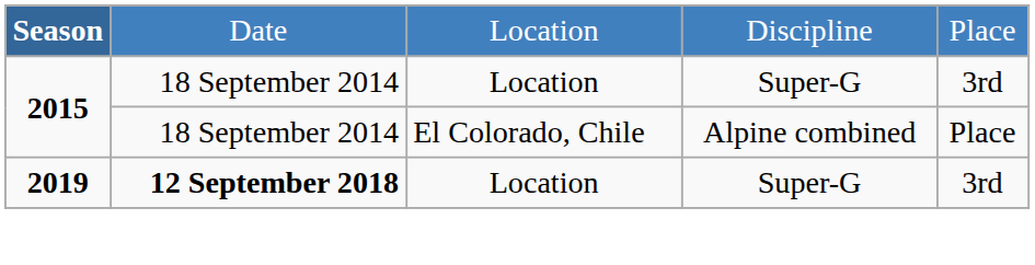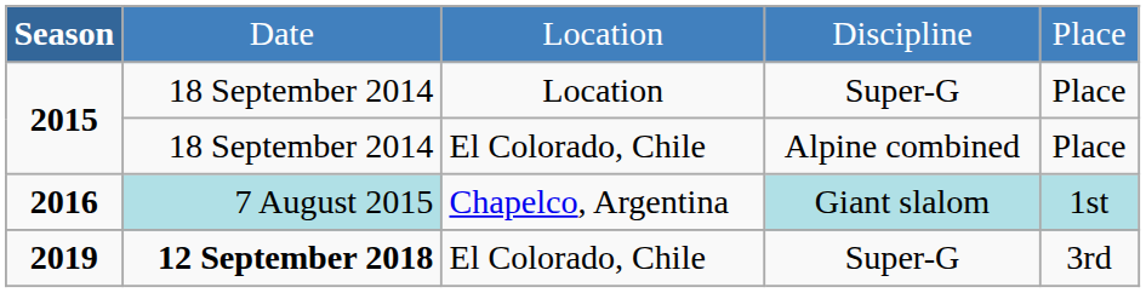2015 / Super-G | column 5: 3rd -> Place
+ row: 2016 | 7 August 2015 | Chapelco, Argentina | Giant slalom | 1st
2019 | column 3: Location -> El Colorado, Chile
